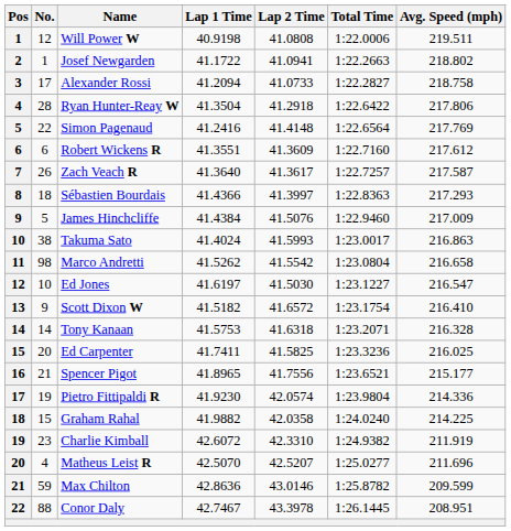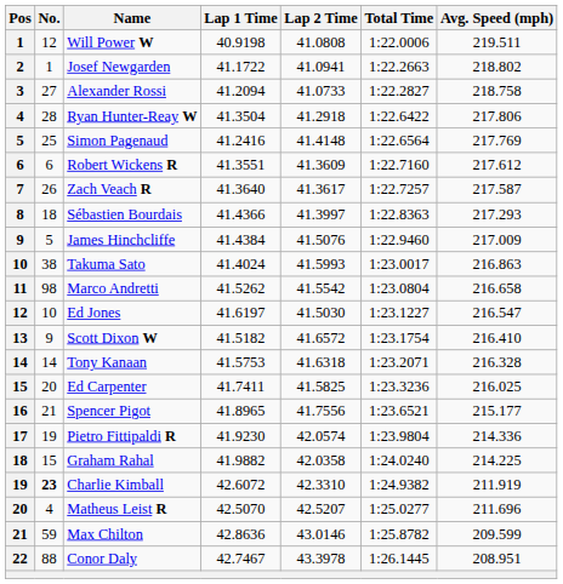Alexander Rossi | No.: 17 -> 27
Simon Pagenaud | No.: 22 -> 25
Charlie Kimball | No.: normal -> bold
